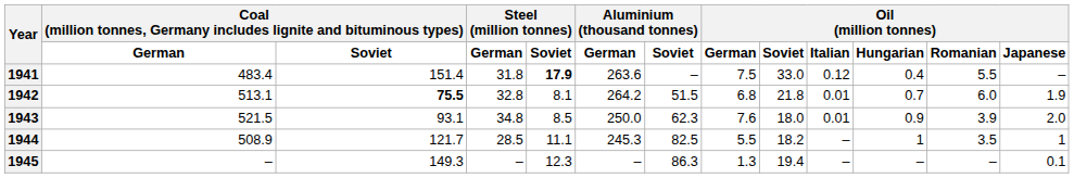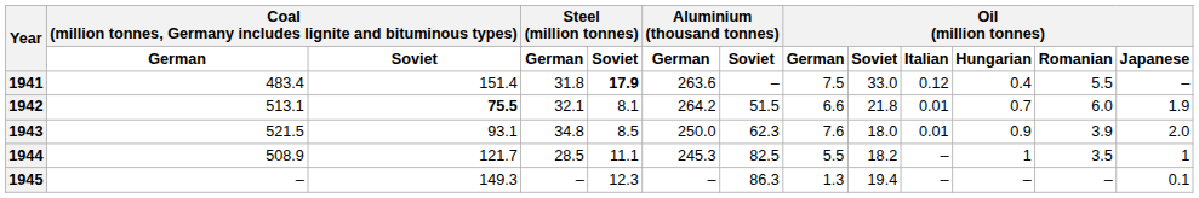1942 | Steel (million tonnes) / German: 32.8 -> 32.1
1942 | Oil (million tonnes) / German: 6.8 -> 6.6
